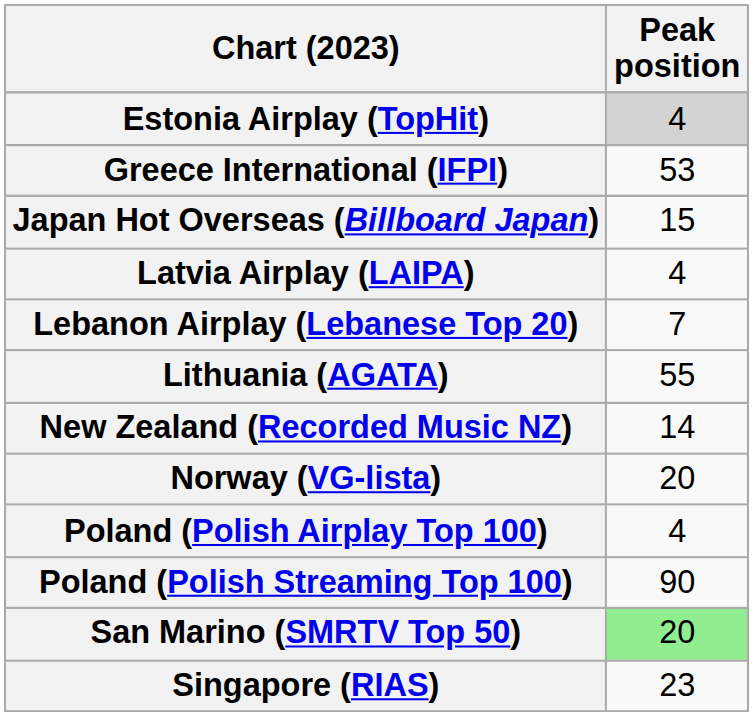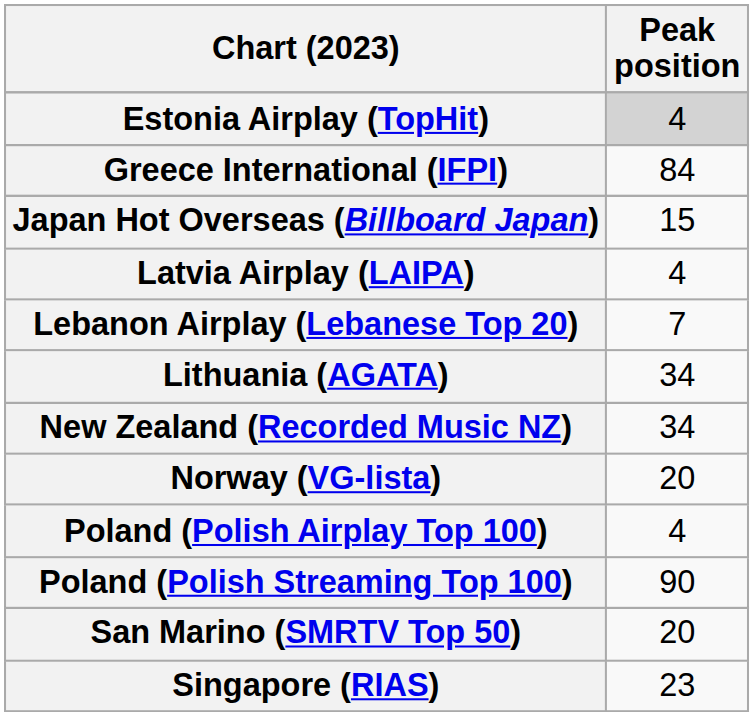Greece International (IFPI) | Peak position: 53 -> 84
Lithuania (AGATA) | Peak position: 55 -> 34
New Zealand (Recorded Music NZ) | Peak position: 14 -> 34
San Marino (SMRTV Top 50) | Peak position: lightgreen background -> no background
